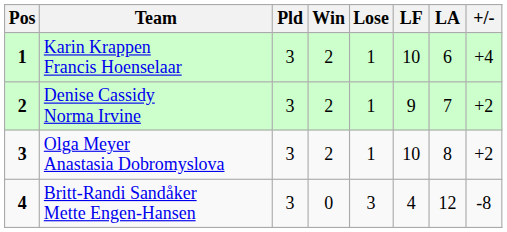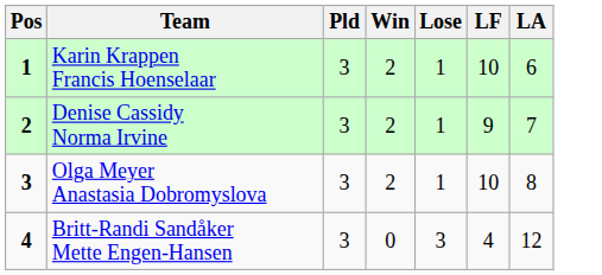- column: +/- | +4 | +2 | +2 | -8
